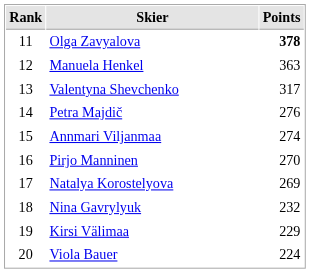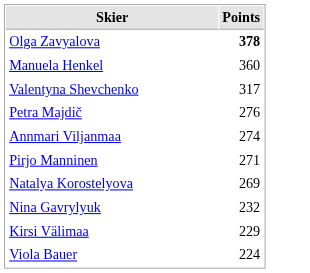- column: Rank | 11 | 12 | 13 | 14 | 15 | 16 | 17 | 18 | 19 | 20
Manuela Henkel | Points: 363 -> 360
Pirjo Manninen | Points: 270 -> 271
